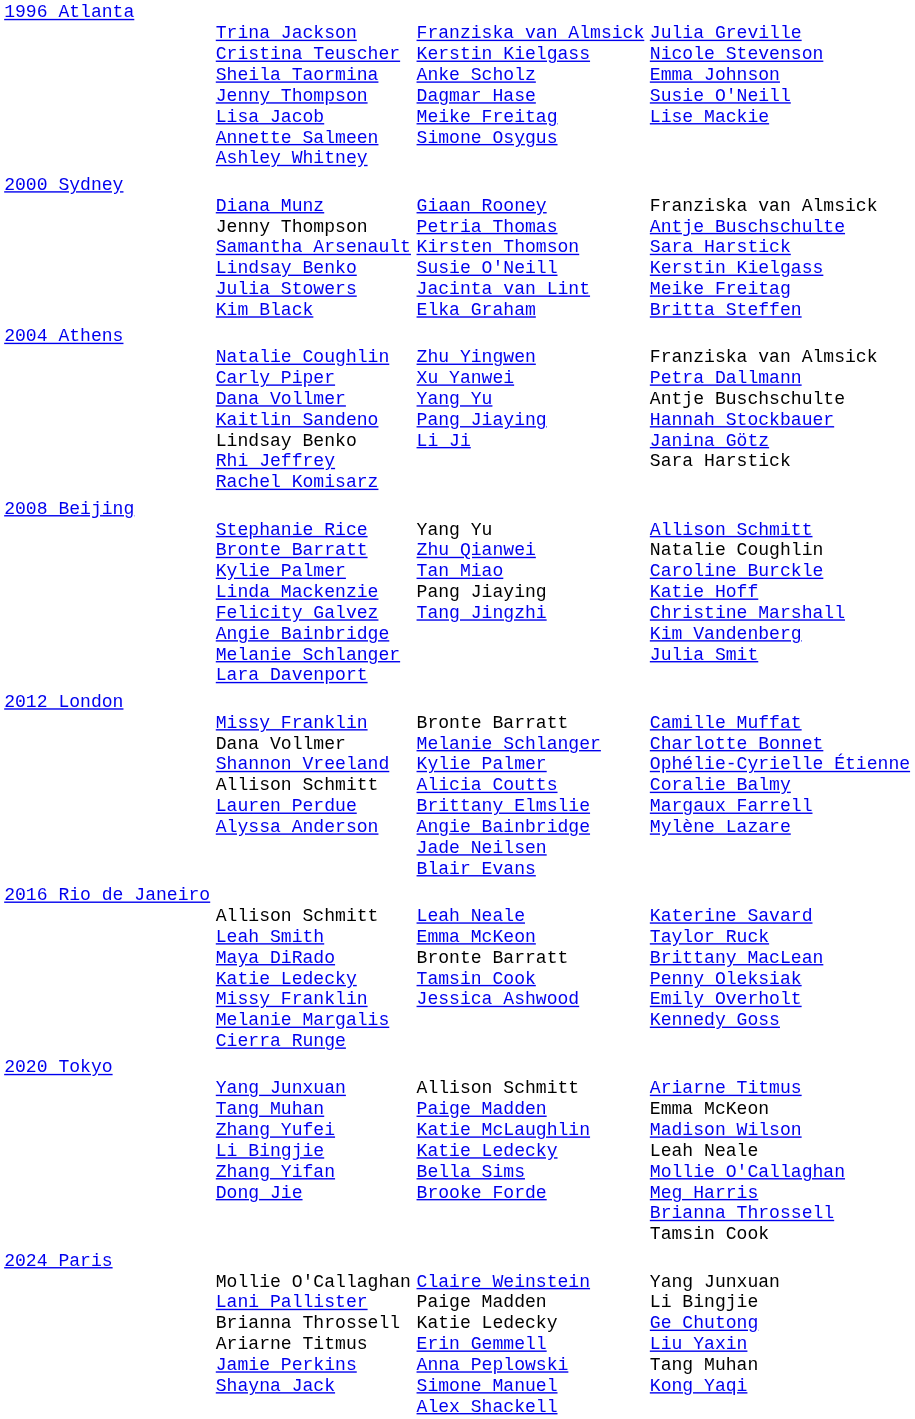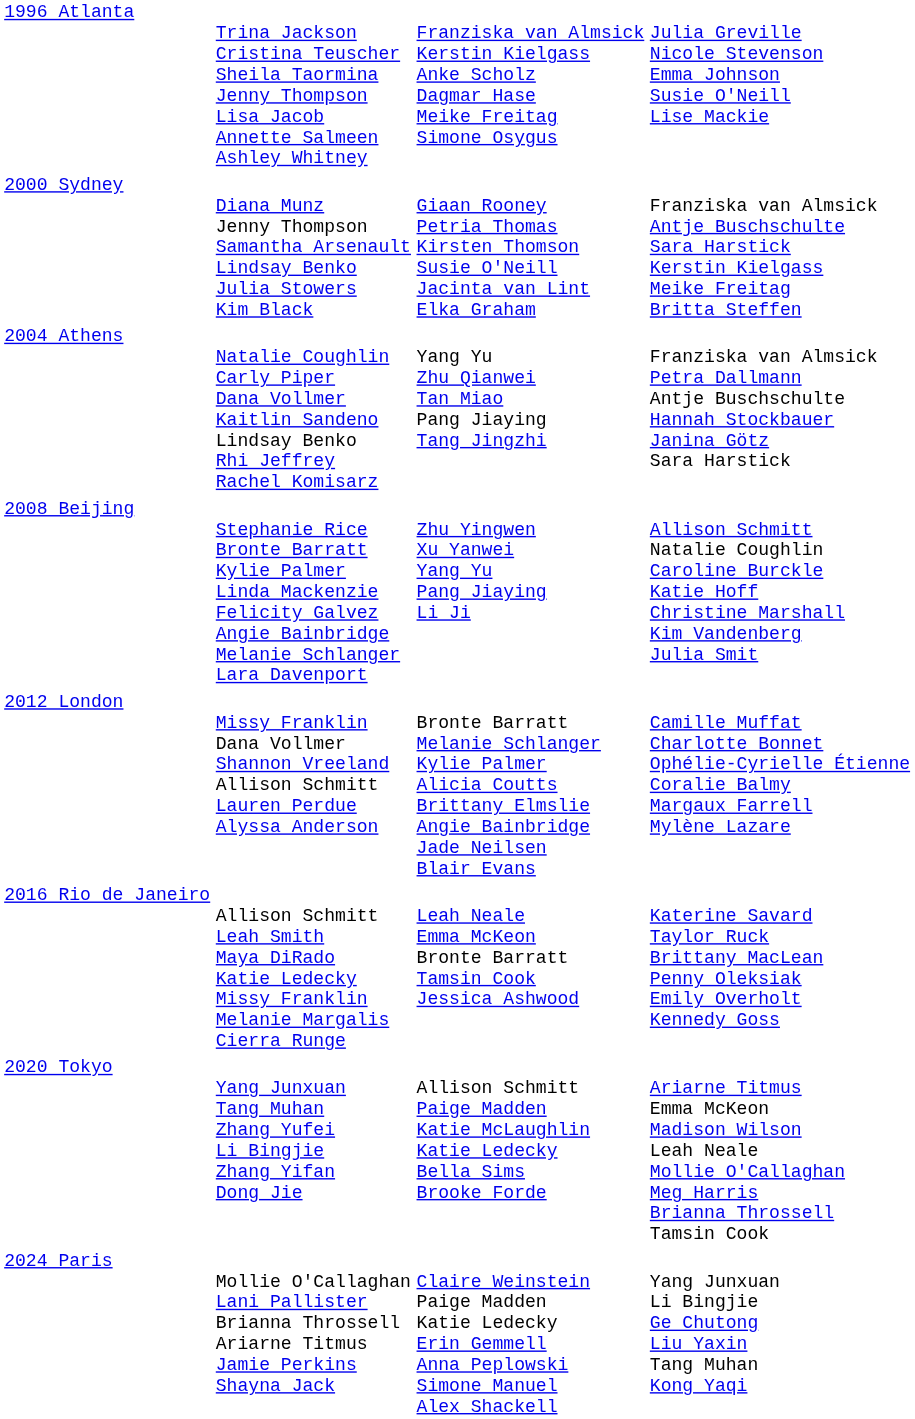2004 Athens | column 3: Zhu Yingwen Xu Yanwei Yang Yu Pang Jiaying Li Ji -> Yang Yu Zhu Qianwei Tan Miao Pang Jiaying Tang Jingzhi
2008 Beijing | column 3: Yang Yu Zhu Qianwei Tan Miao Pang Jiaying Tang Jingzhi -> Zhu Yingwen Xu Yanwei Yang Yu Pang Jiaying Li Ji
